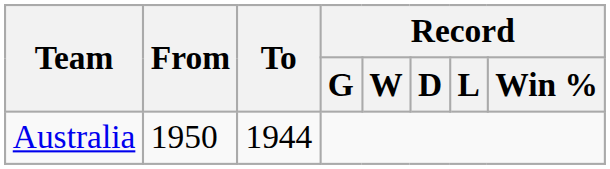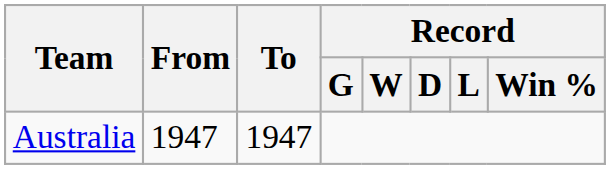Australia | From: 1950 -> 1947
Australia | To: 1944 -> 1947
